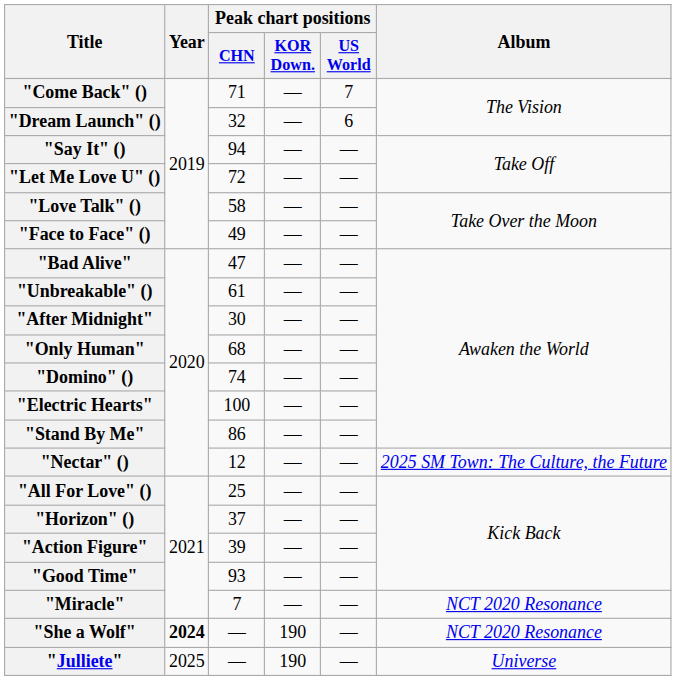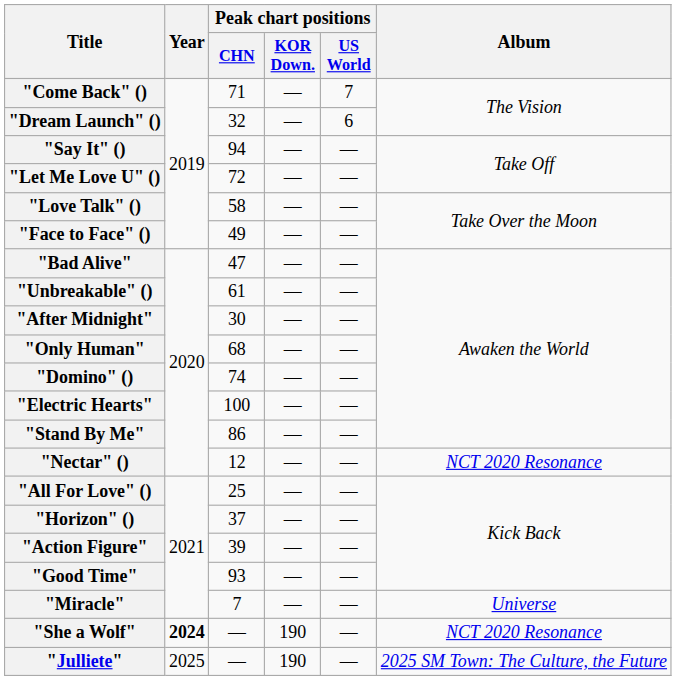"Nectar" () | Album: 2025 SM Town: The Culture, the Future -> NCT 2020 Resonance
"Miracle" | Album: NCT 2020 Resonance -> Universe
"Julliete" | Album: Universe -> 2025 SM Town: The Culture, the Future
